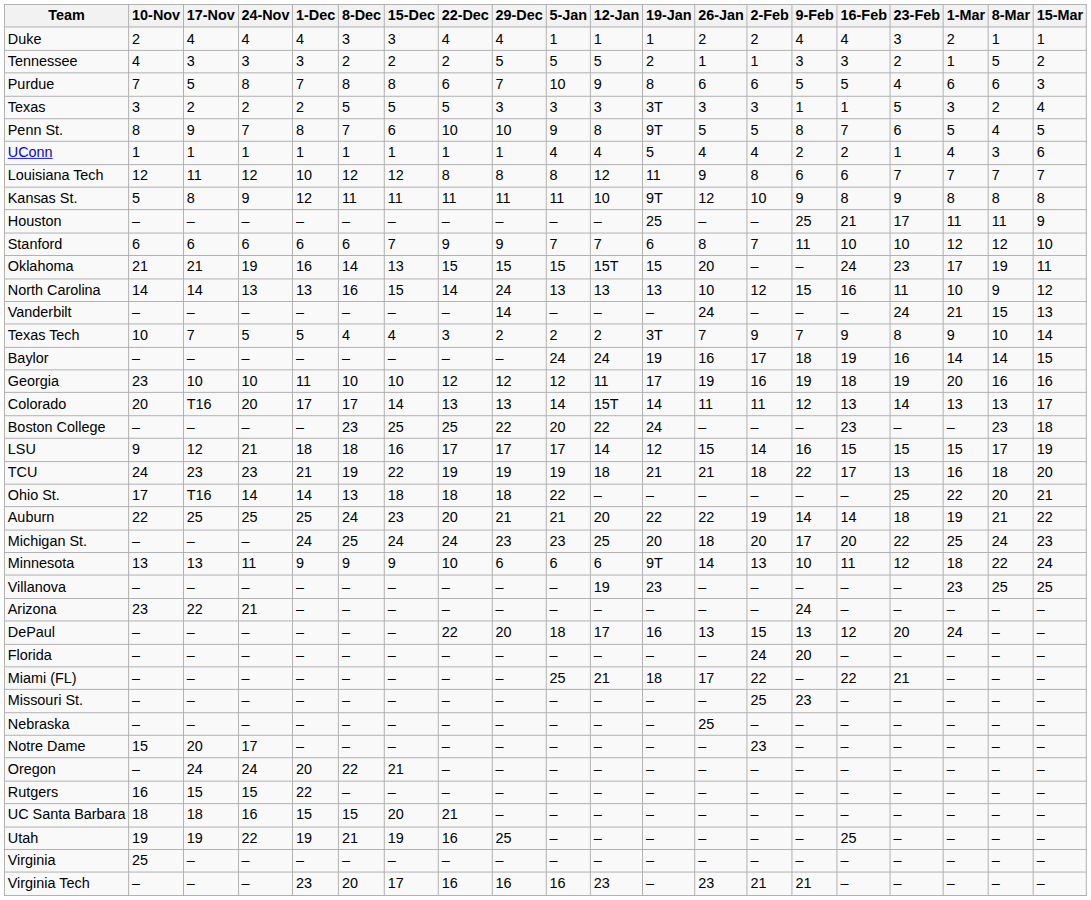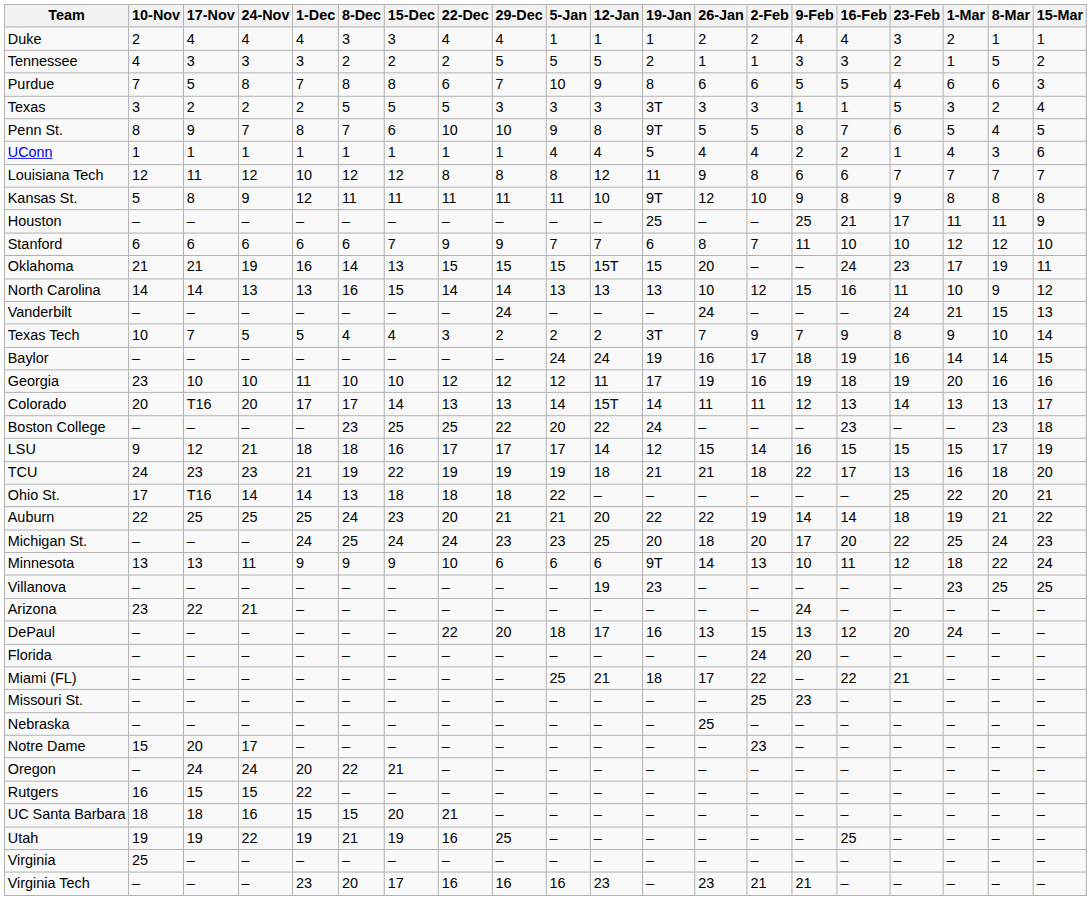North Carolina | 29-Dec: 24 -> 14
Vanderbilt | 29-Dec: 14 -> 24
